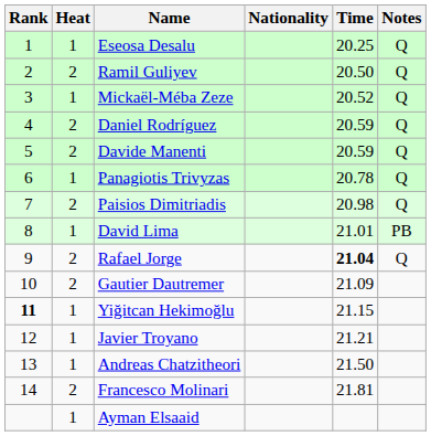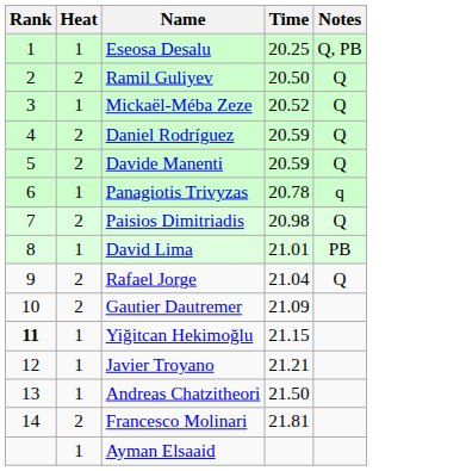- column: Nationality
Eseosa Desalu | Notes: Q -> Q, PB
Panagiotis Trivyzas | Notes: Q -> q
Rafael Jorge | Time: bold -> normal
